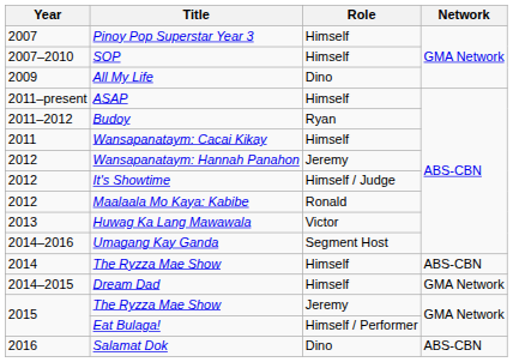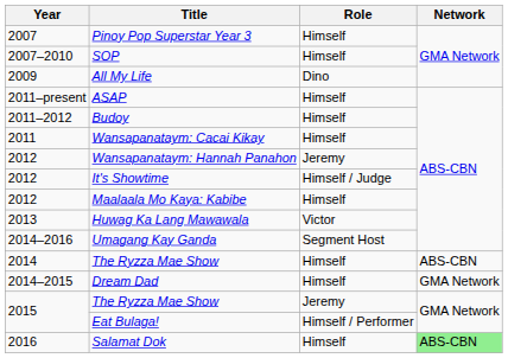Budoy | Role: Ryan -> Himself
Maalaala Mo Kaya: Kabibe | Role: Ronald -> Himself
Salamat Dok | Role: Dino -> Himself
Salamat Dok | Network: no background -> lightgreen background
